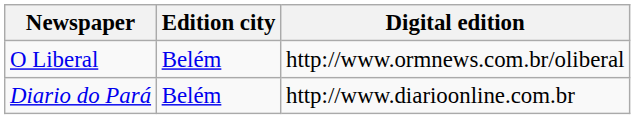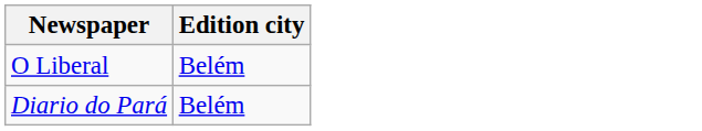- column: Digital edition | http://www.ormnews.com.br/oliberal | http://www.diarioonline.com.br
